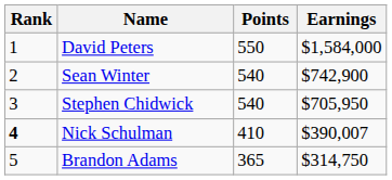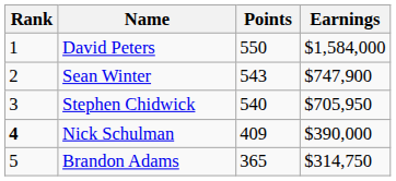Sean Winter | Points: 540 -> 543
Sean Winter | Earnings: $742,900 -> $747,900
Nick Schulman | Points: 410 -> 409
Nick Schulman | Earnings: $390,007 -> $390,000
